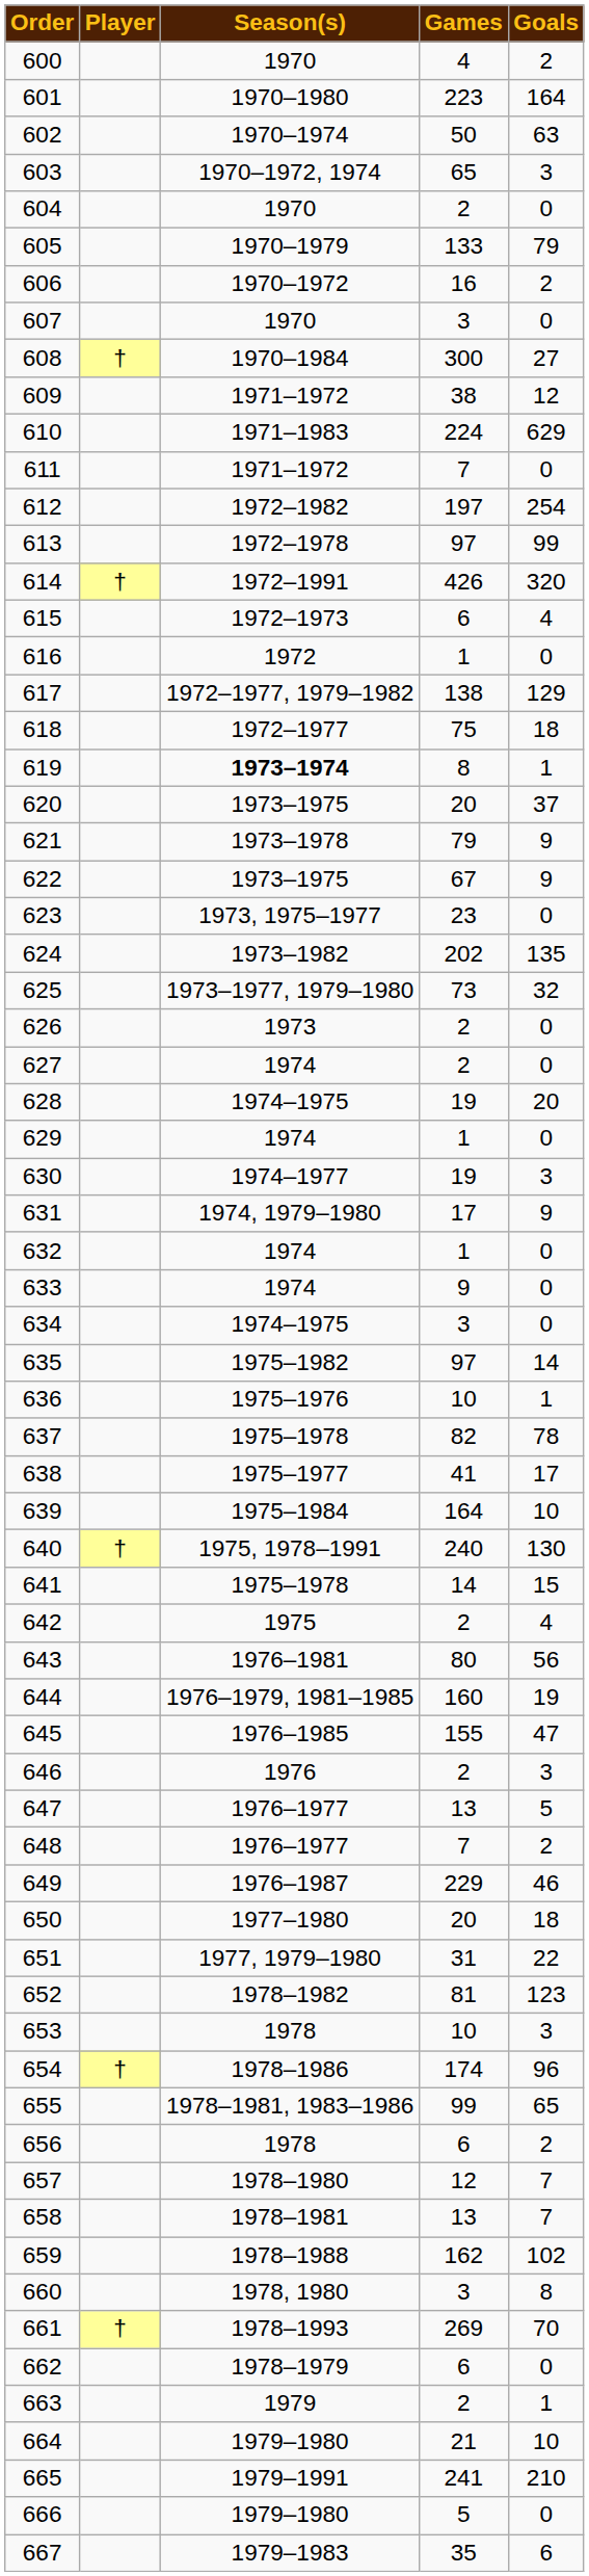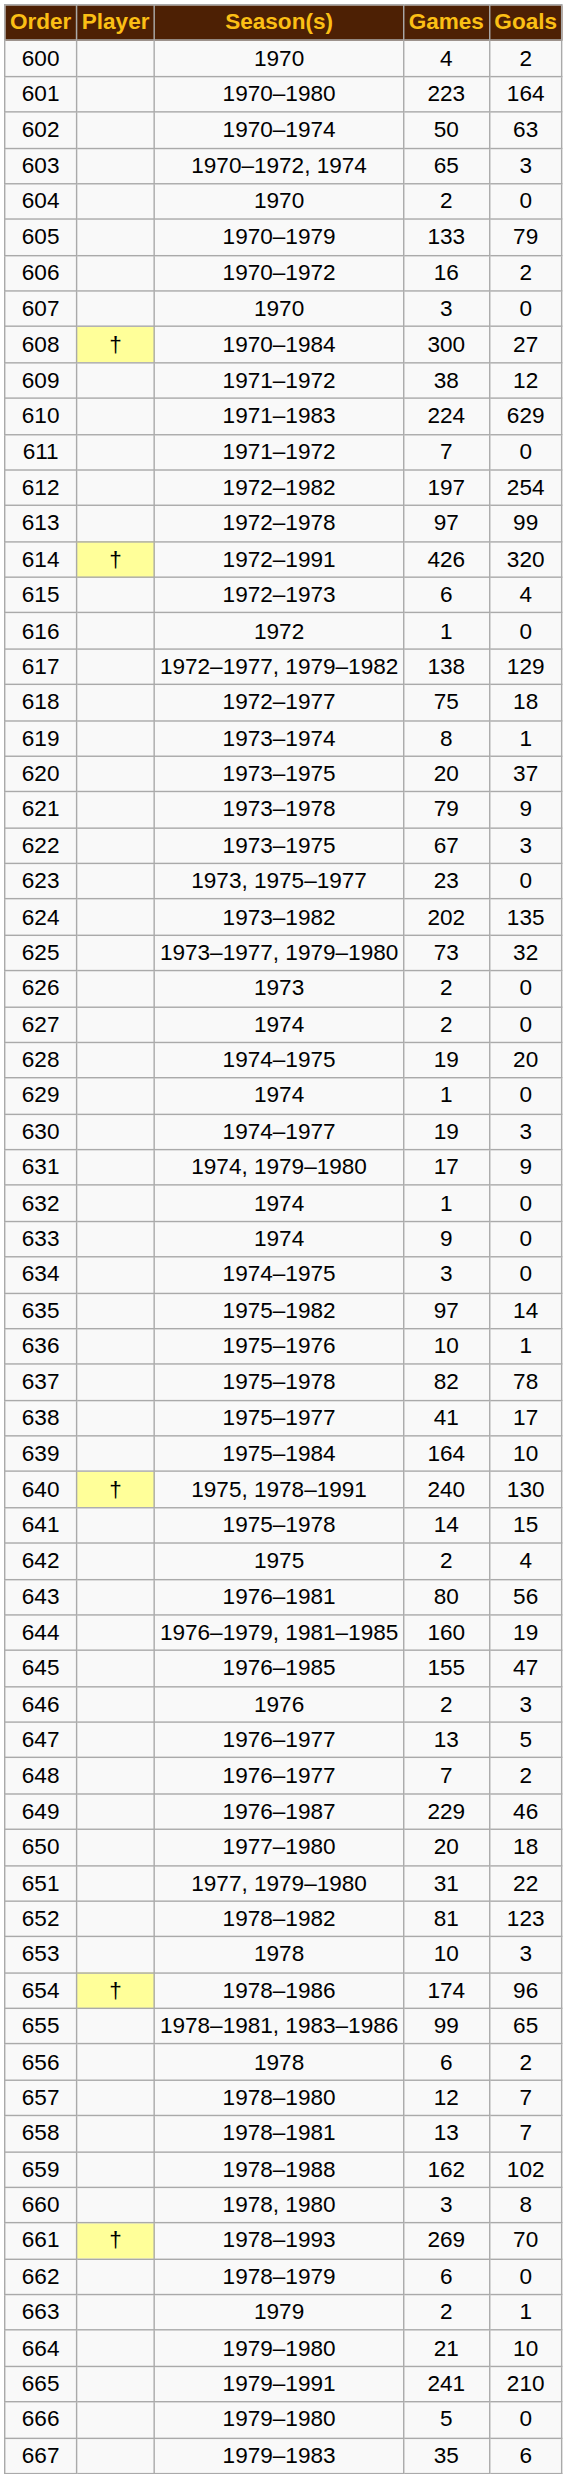619 | Season(s): bold -> normal
622 | Goals: 9 -> 3
